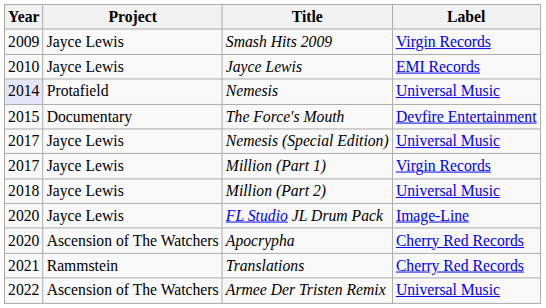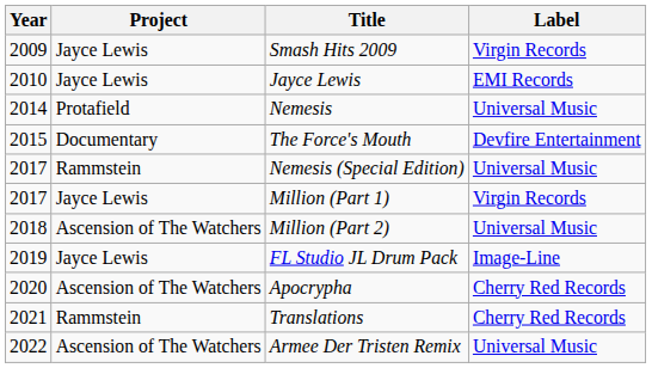Nemesis | Year: lavender background -> no background
Nemesis (Special Edition) | Project: Jayce Lewis -> Rammstein
Million (Part 2) | Project: Jayce Lewis -> Ascension of The Watchers
FL Studio JL Drum Pack | Year: 2020 -> 2019
